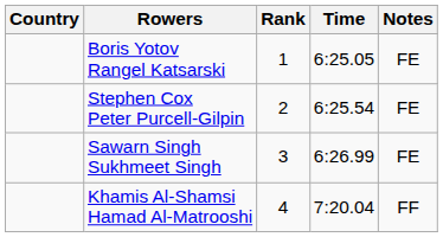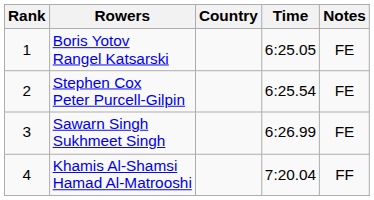columns swapped: Rank <-> Country
